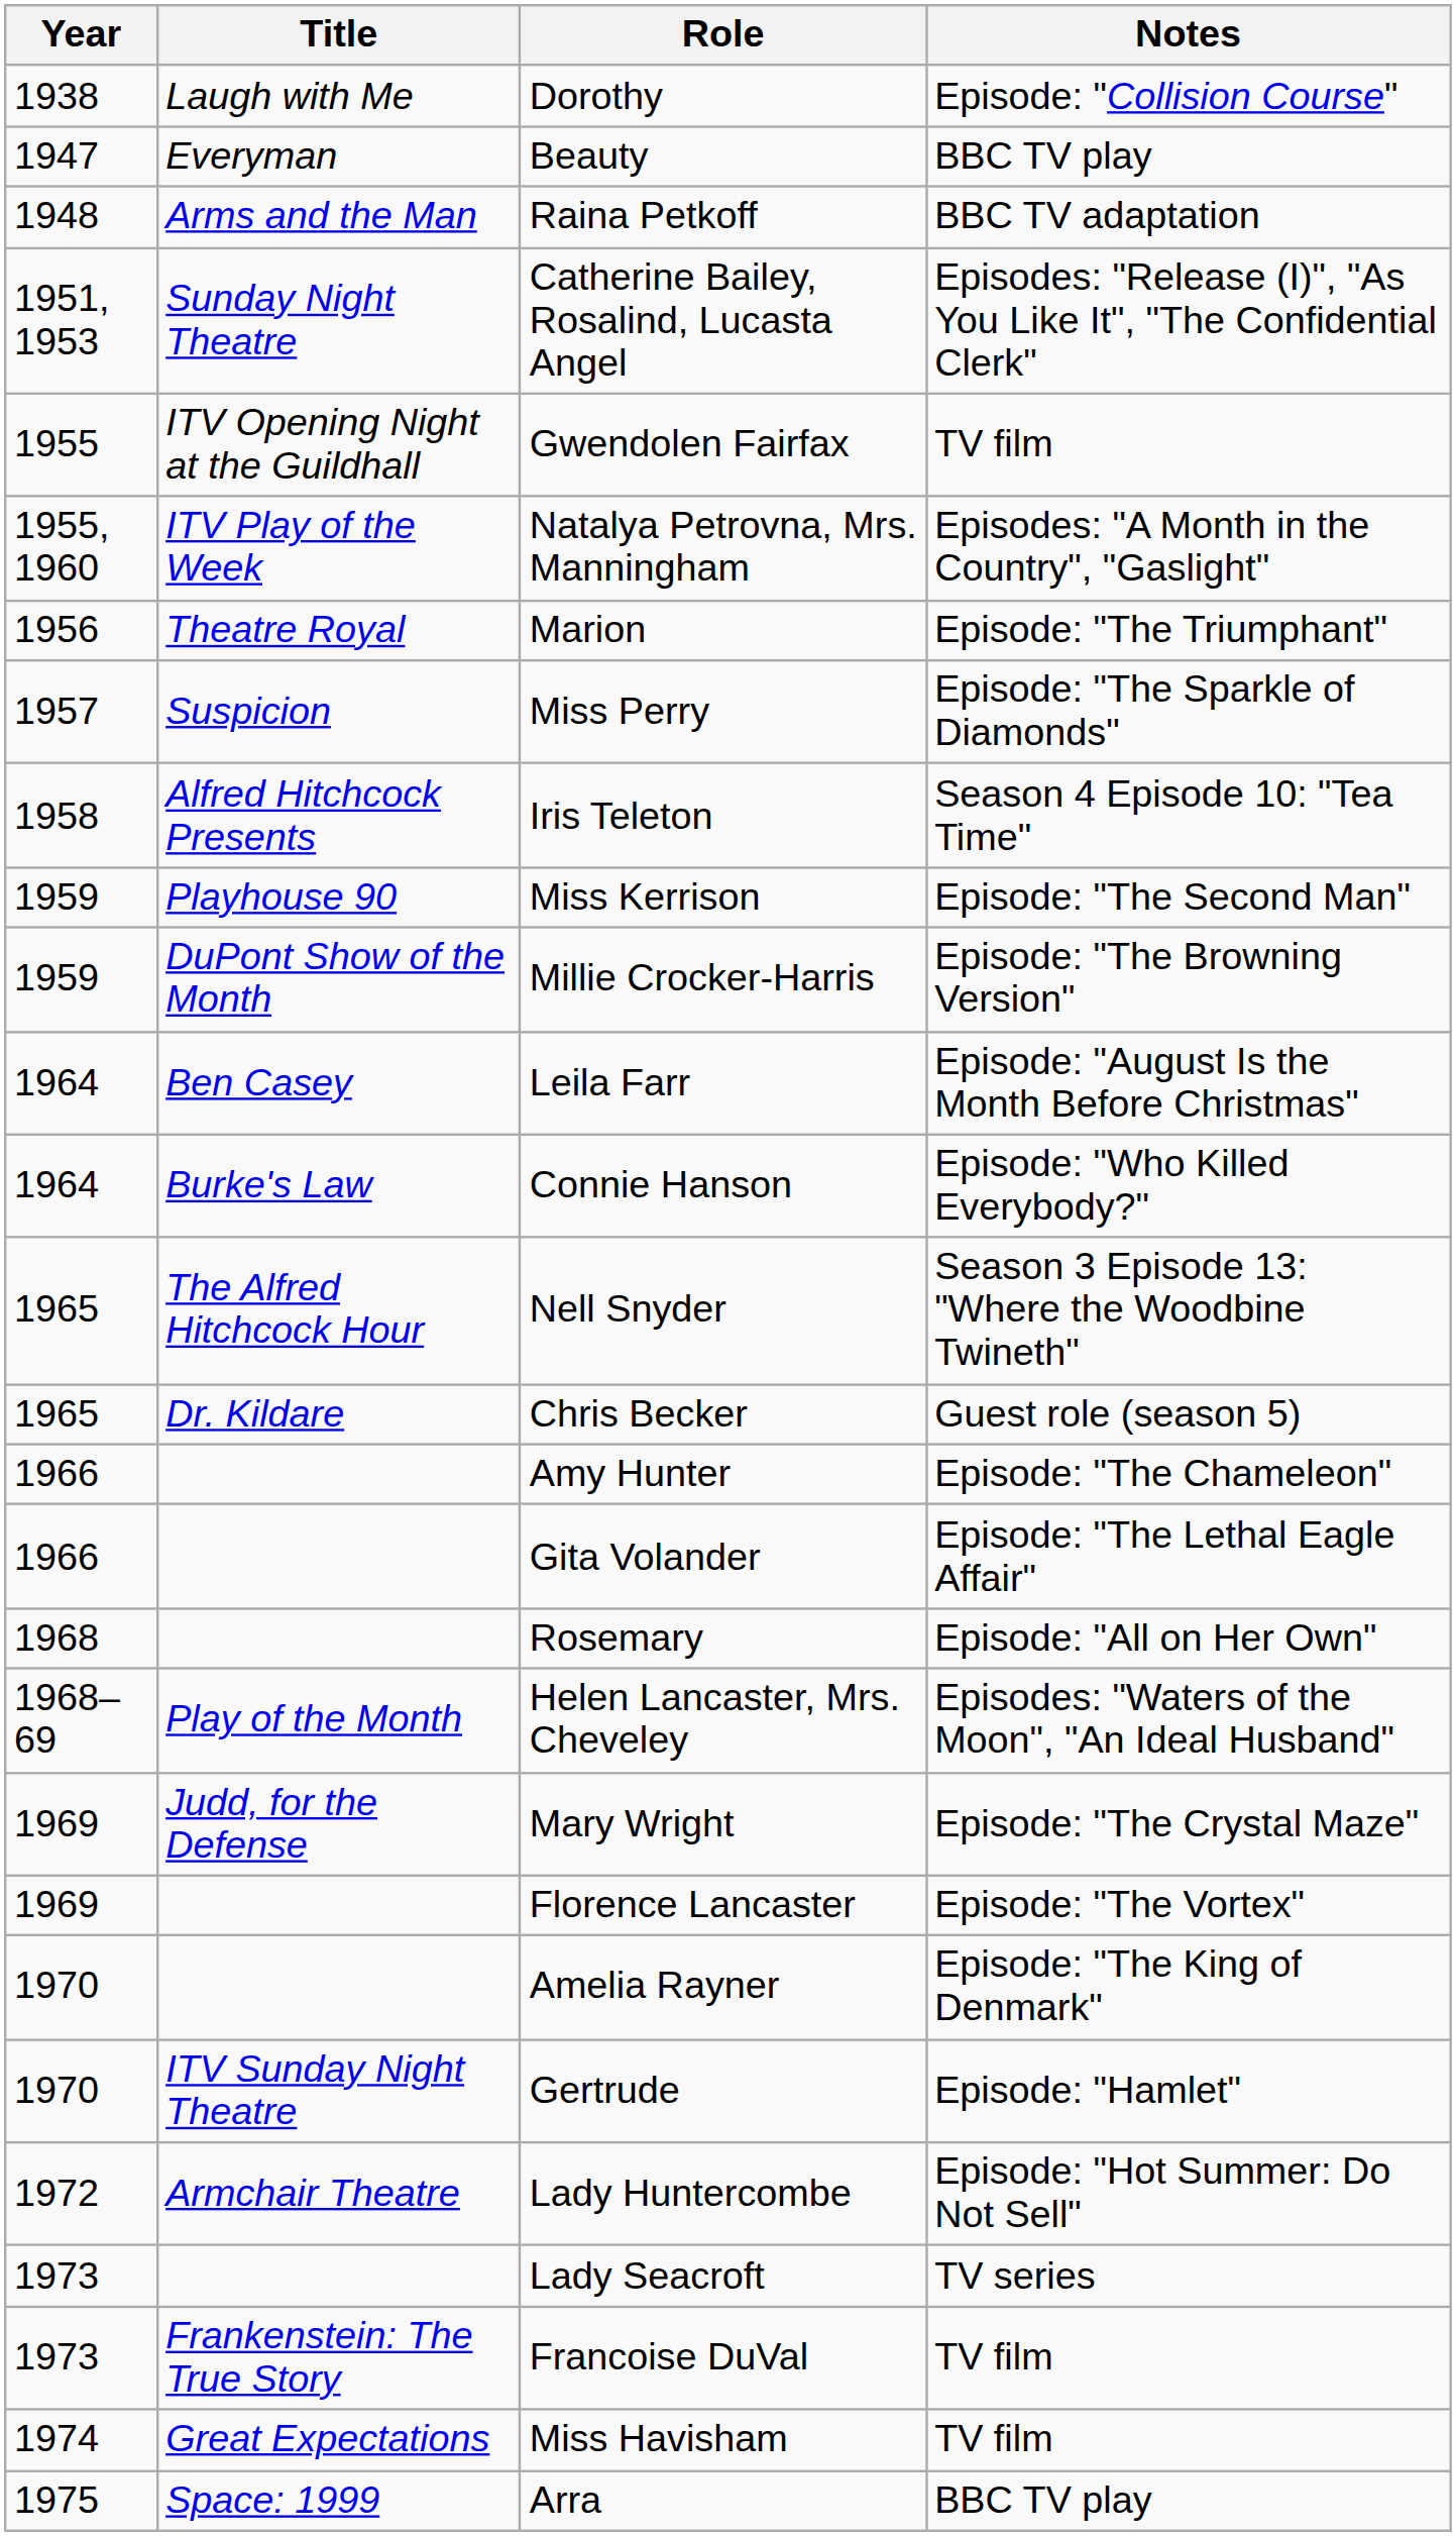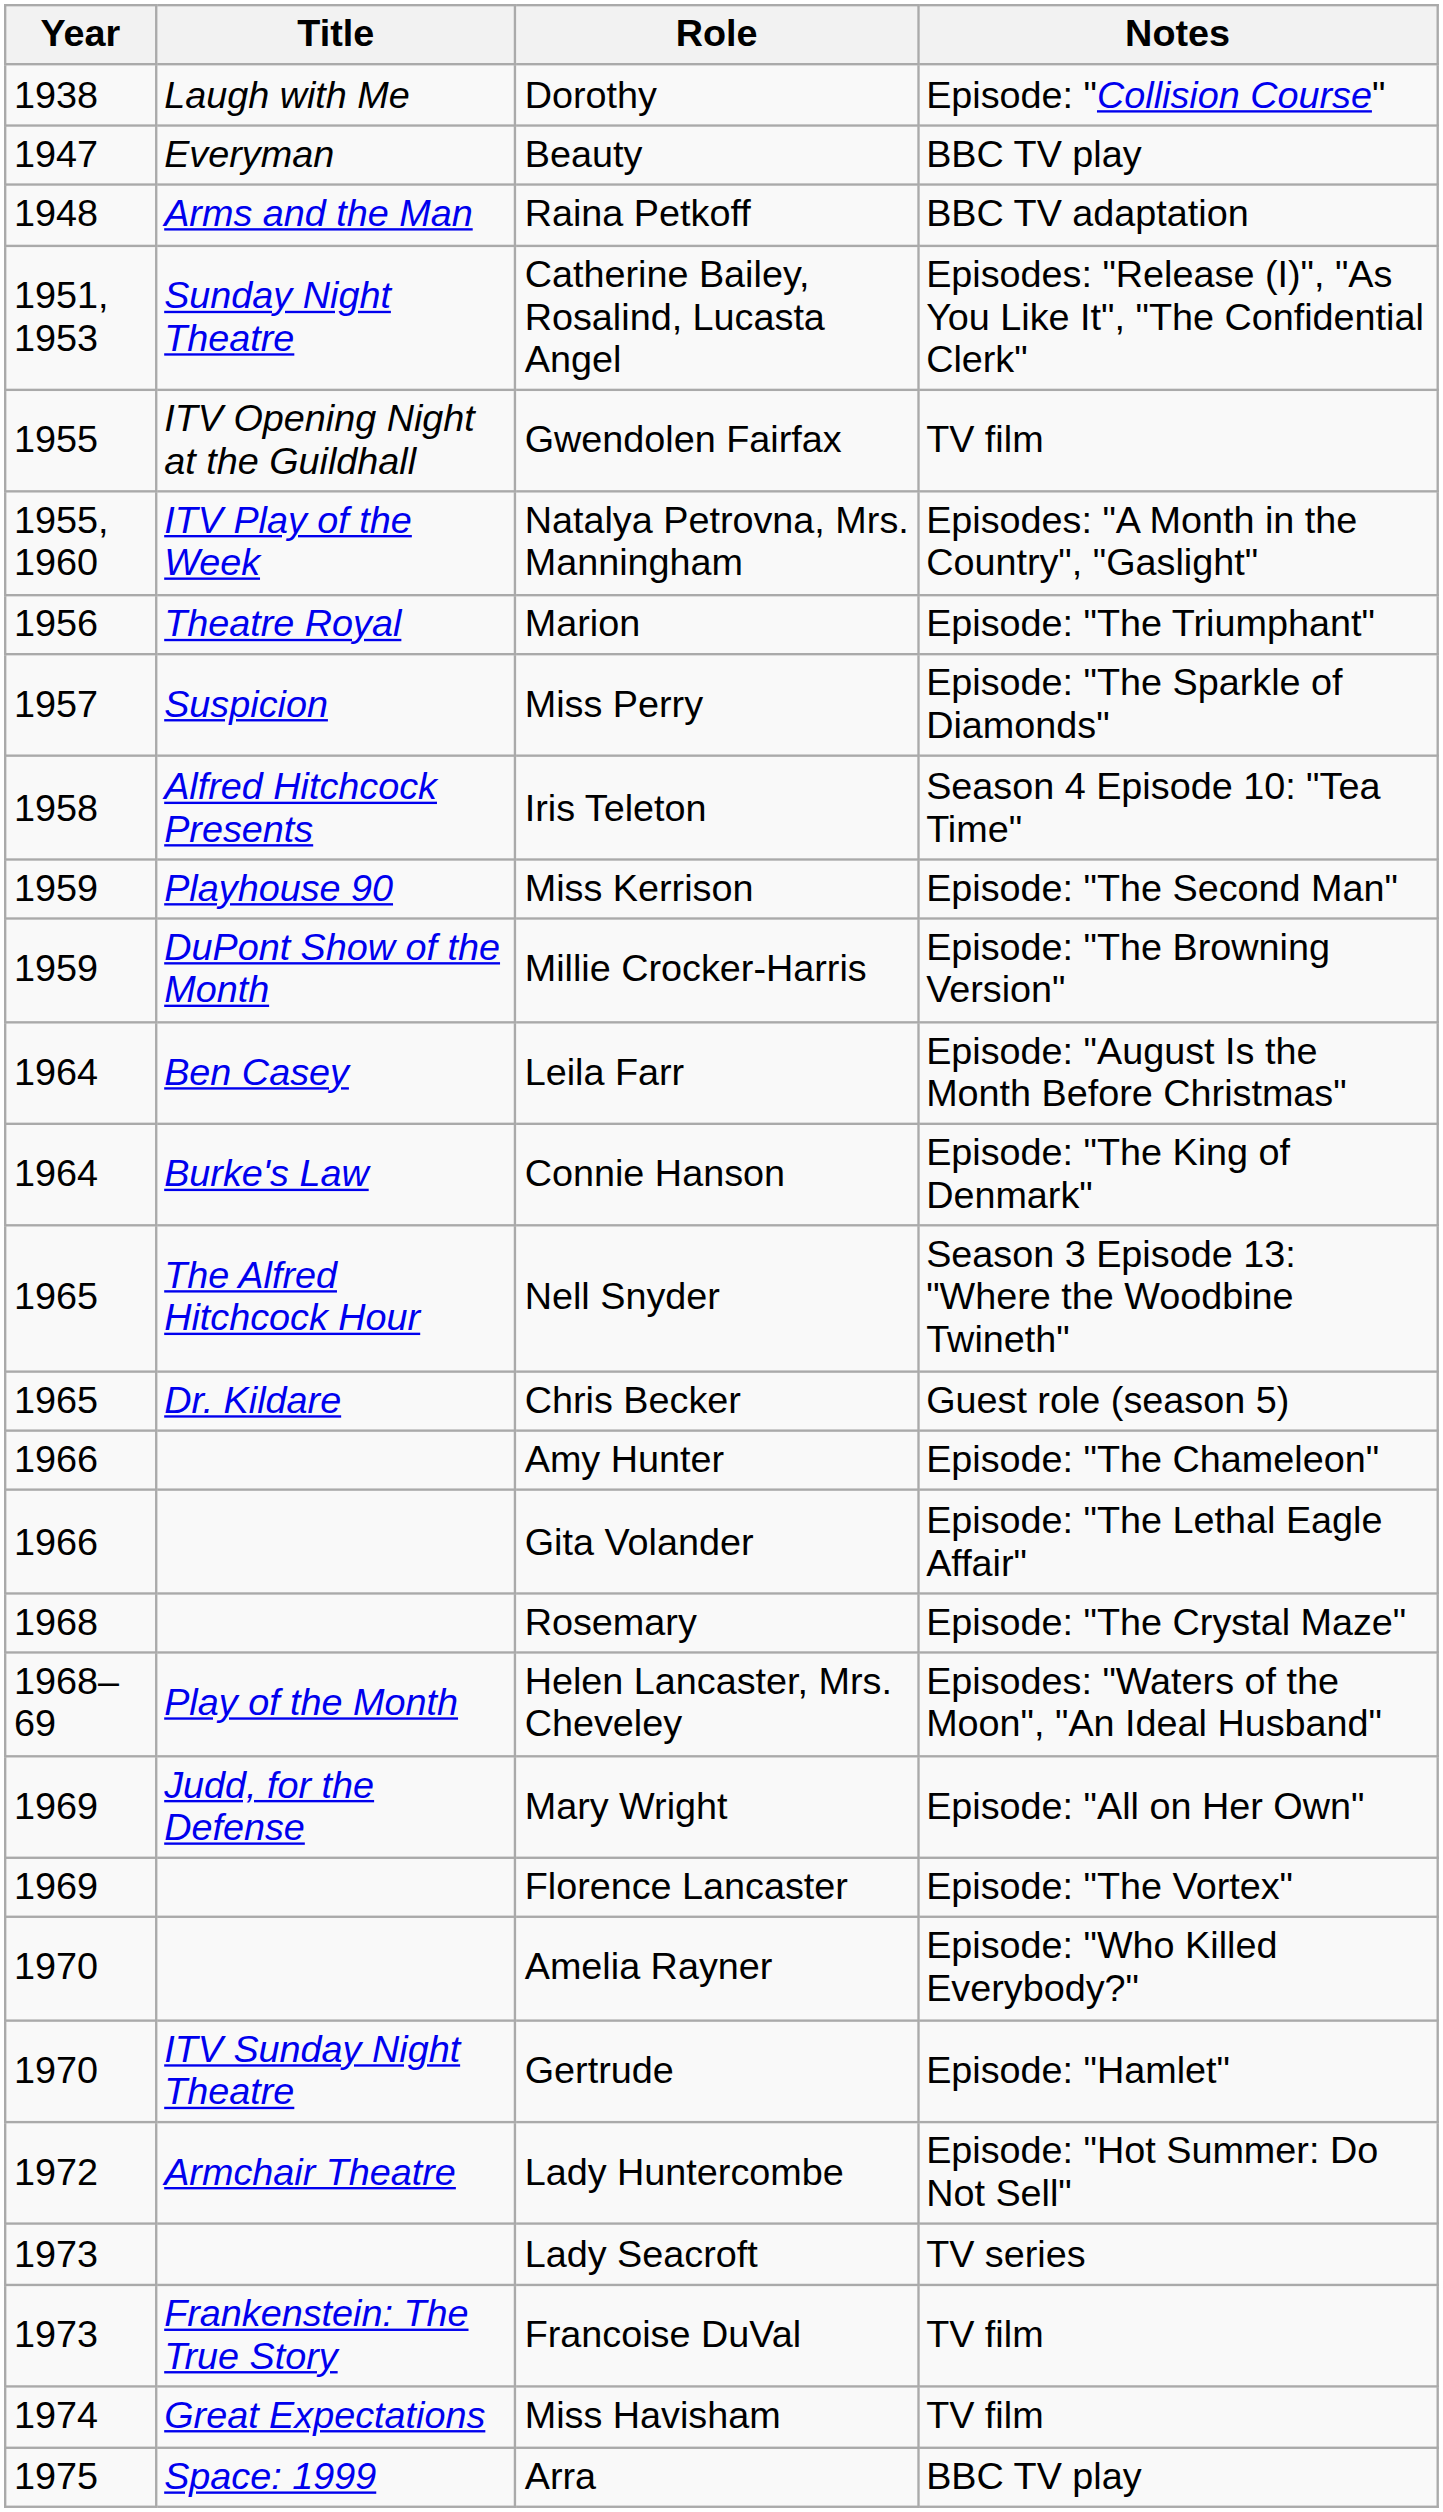Connie Hanson | Notes: Episode: "Who Killed Everybody?" -> Episode: "The King of Denmark"
Rosemary | Notes: Episode: "All on Her Own" -> Episode: "The Crystal Maze"
Mary Wright | Notes: Episode: "The Crystal Maze" -> Episode: "All on Her Own"
Amelia Rayner | Notes: Episode: "The King of Denmark" -> Episode: "Who Killed Everybody?"
